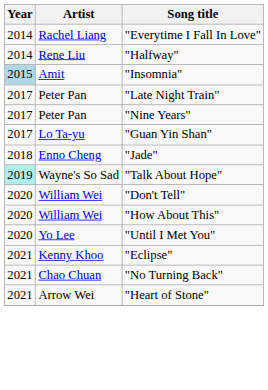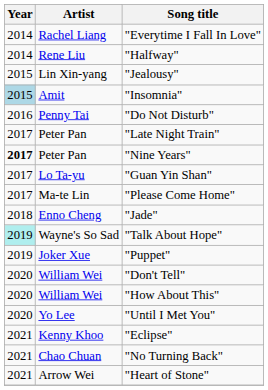+ row: 2015 | Lin Xin-yang | "Jealousy"
+ row: 2016 | Penny Tai | "Do Not Disturb"
"Nine Years" | Year: normal -> bold
+ row: 2017 | Ma-te Lin | "Please Come Home"
+ row: 2019 | Joker Xue | "Puppet"
